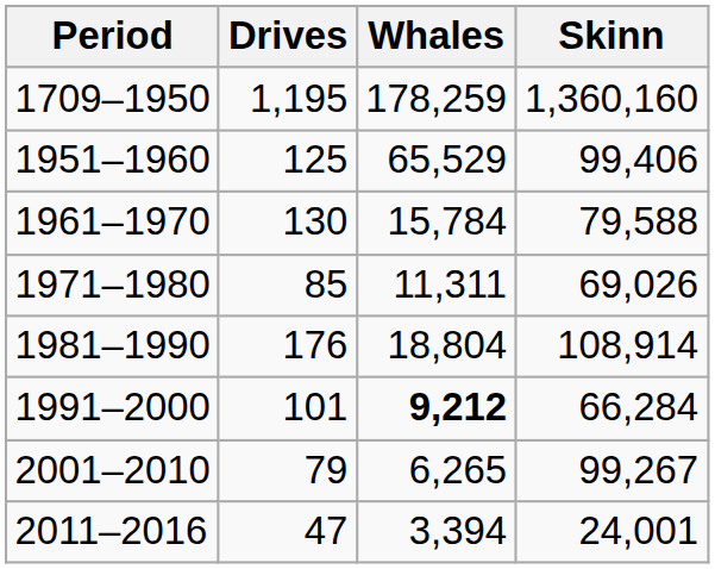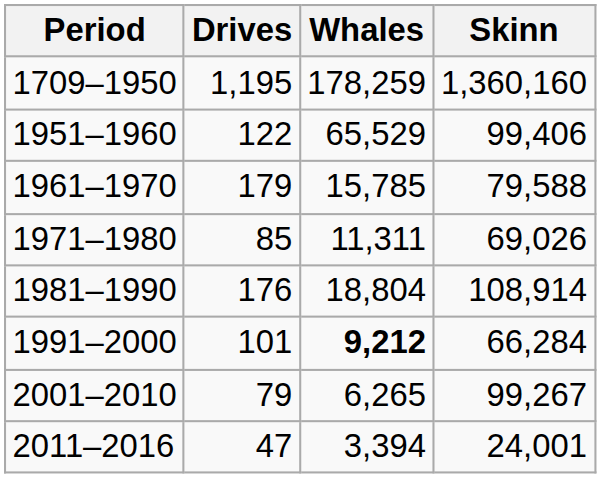1951–1960 | Drives: 125 -> 122
1961–1970 | Drives: 130 -> 179
1961–1970 | Whales: 15,784 -> 15,785
